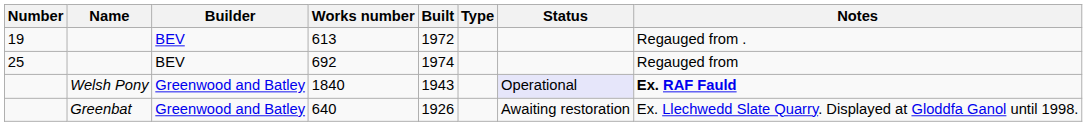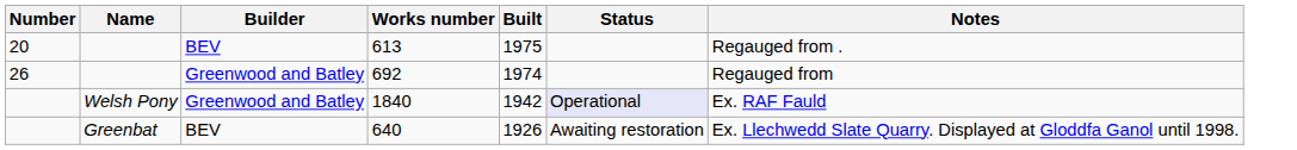- column: Type
613 | Number: 19 -> 20
613 | Built: 1972 -> 1975
692 | Number: 25 -> 26
692 | Builder: BEV -> Greenwood and Batley
1840 | Built: 1943 -> 1942
1840 | Notes: bold -> normal
640 | Builder: Greenwood and Batley -> BEV
